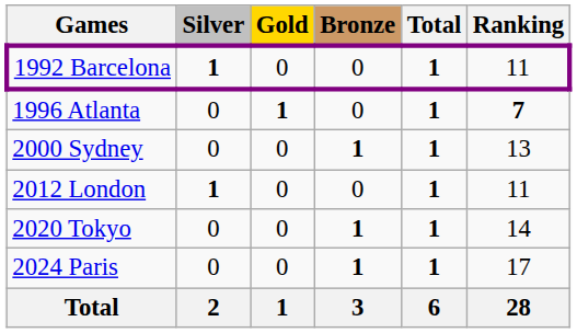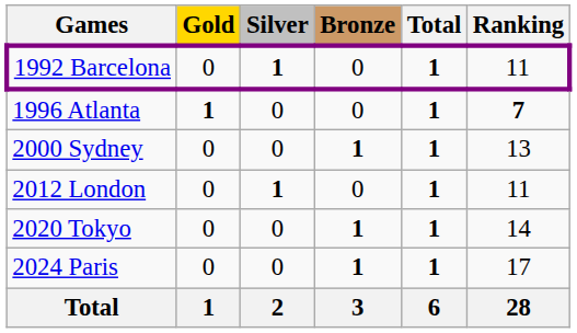columns swapped: Gold <-> Silver
